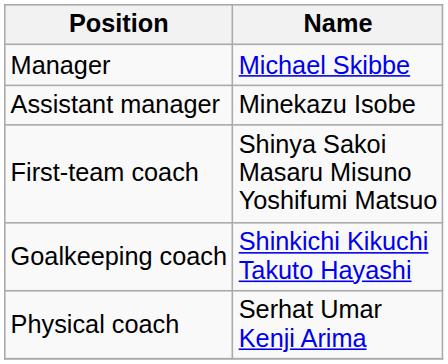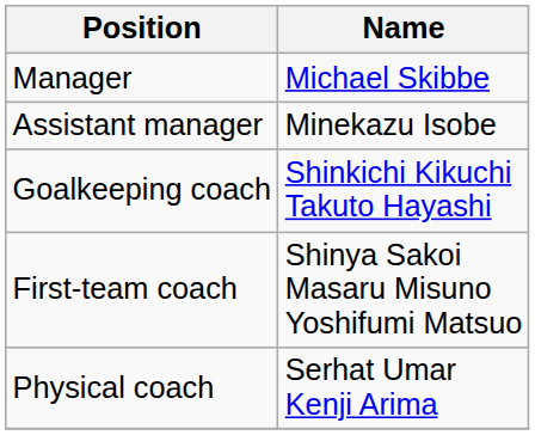rows swapped: First-team coach <-> Goalkeeping coach
